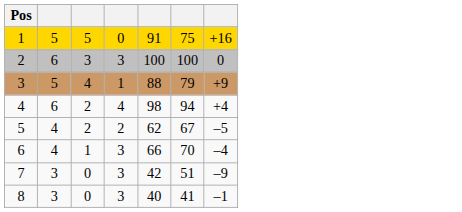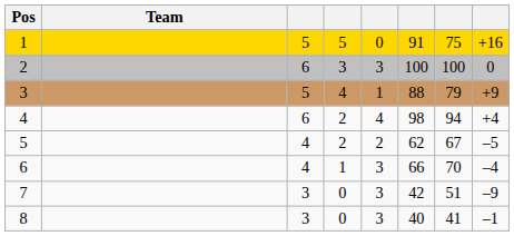+ column: Team
